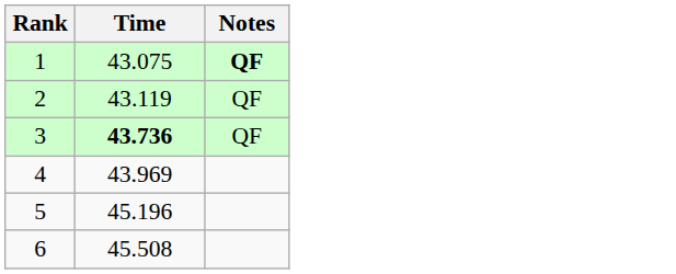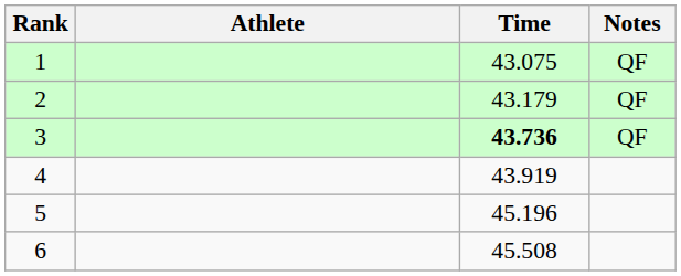+ column: Athlete
1 | Notes: bold -> normal
2 | Time: 43.119 -> 43.179
4 | Time: 43.969 -> 43.919
